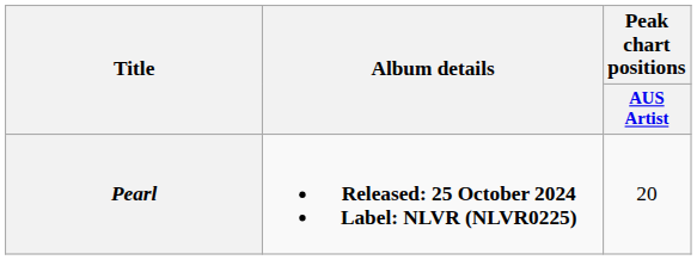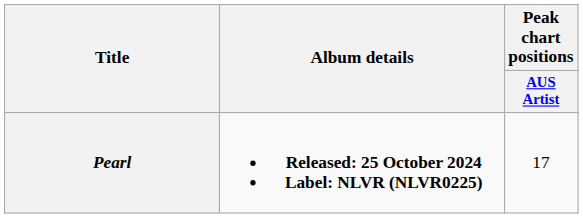Pearl | Peak chart positions / AUS Artist: 20 -> 17
